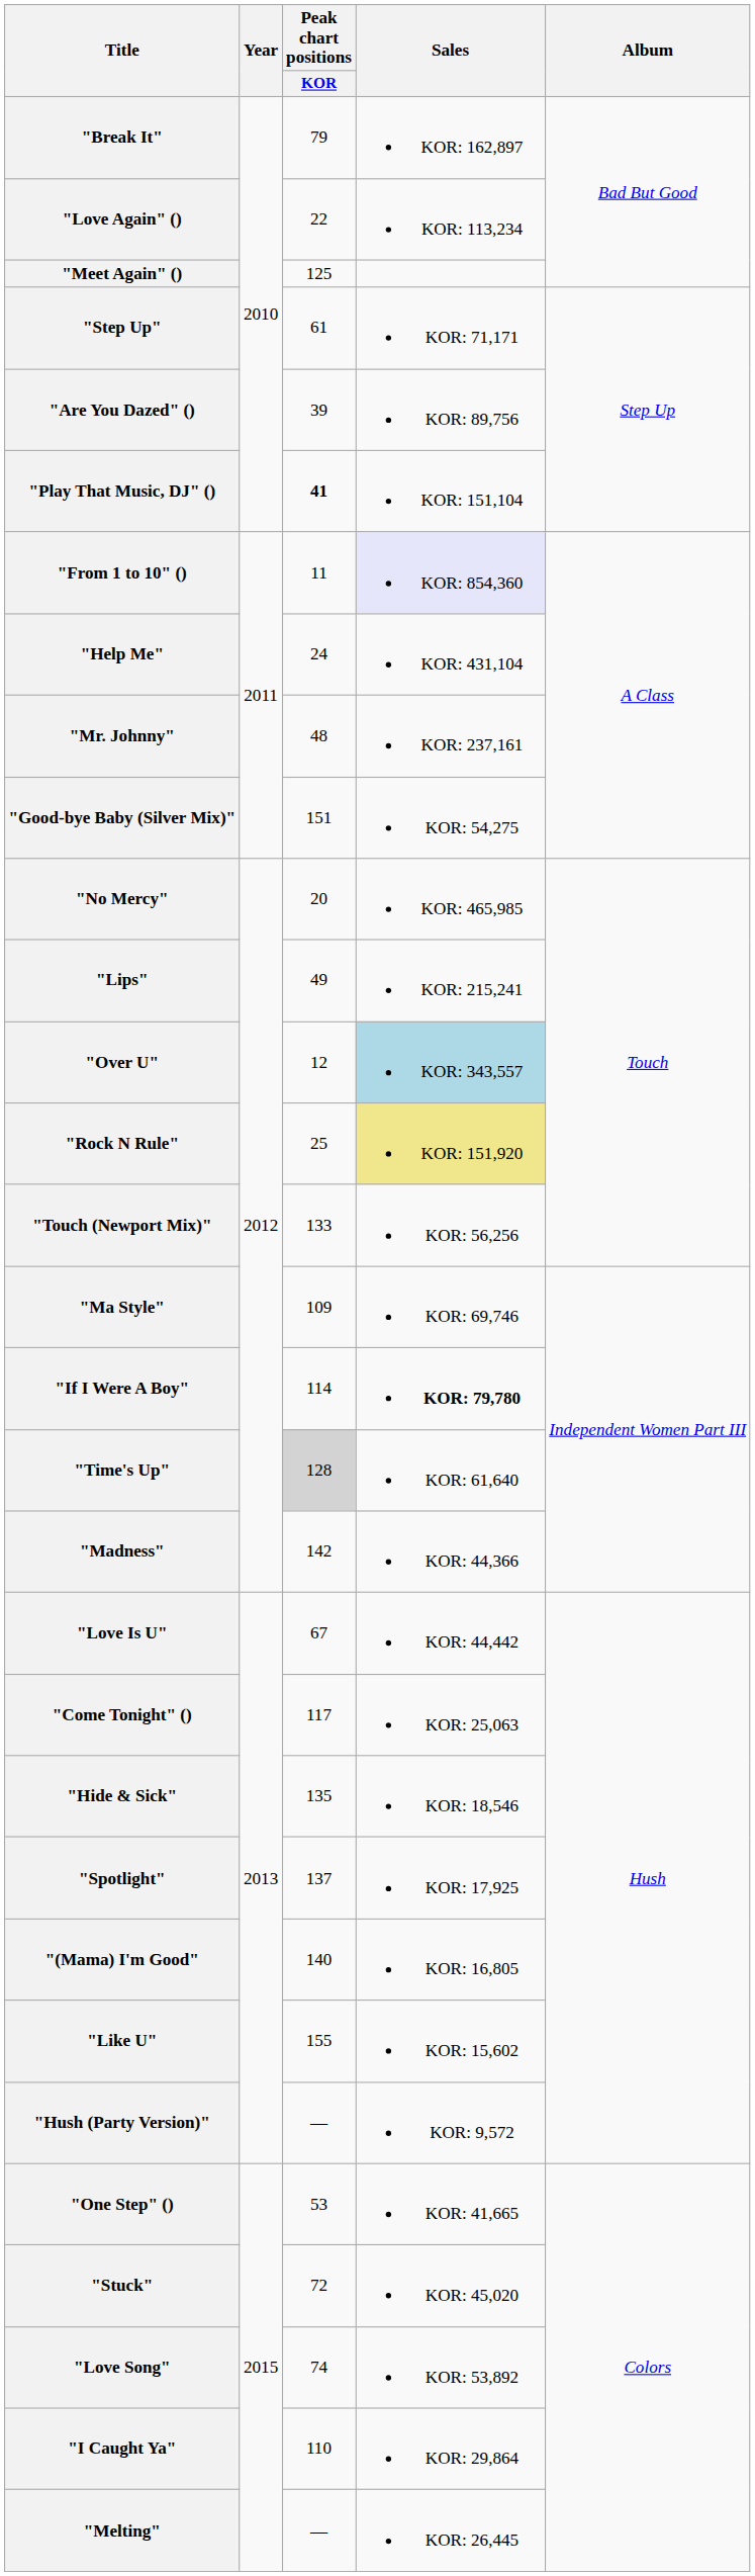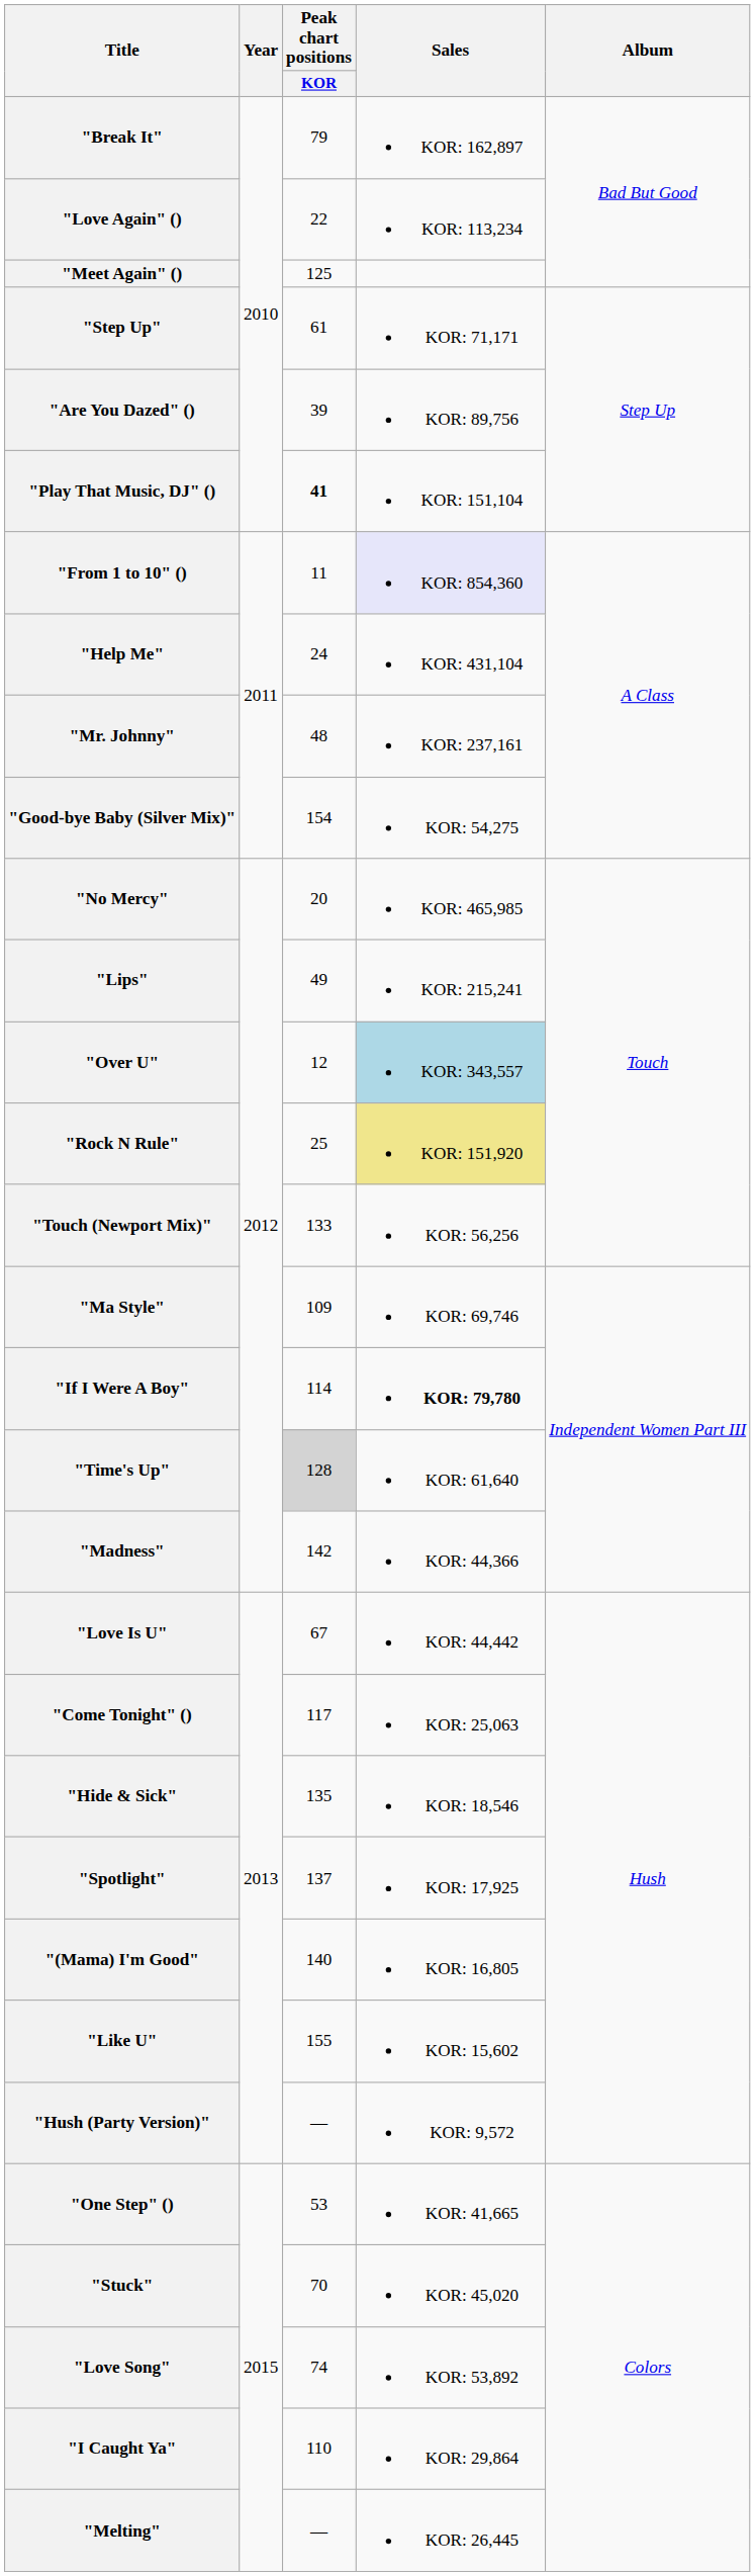"Good-bye Baby (Silver Mix)" | Peak chart positions / KOR: 151 -> 154
"Stuck" | Peak chart positions / KOR: 72 -> 70
